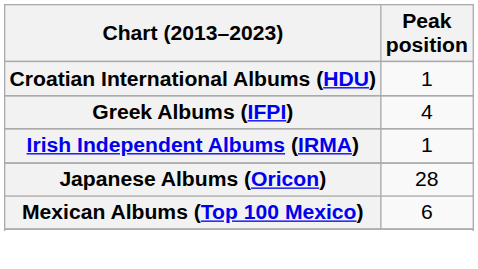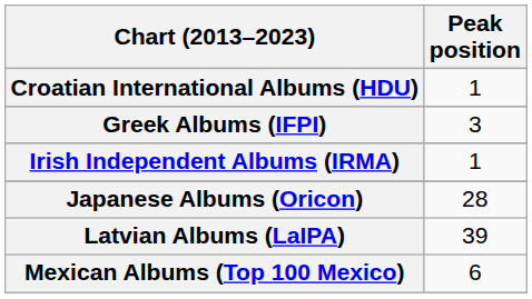Greek Albums (IFPI) | Peak position: 4 -> 3
+ row: Latvian Albums (LaIPA) | 39
